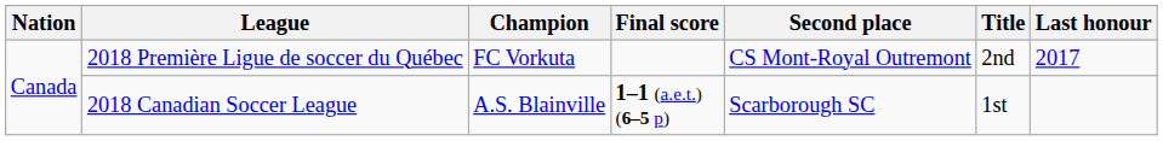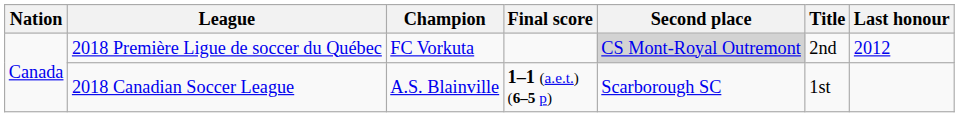2018 Première Ligue de soccer du Québec | Second place: no background -> lightgrey background
2018 Première Ligue de soccer du Québec | Last honour: 2017 -> 2012
